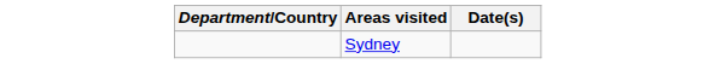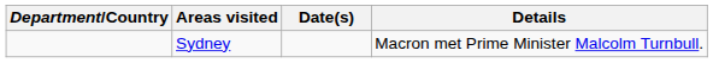+ column: Details | Macron met Prime Minister Malcolm Turnbull.
